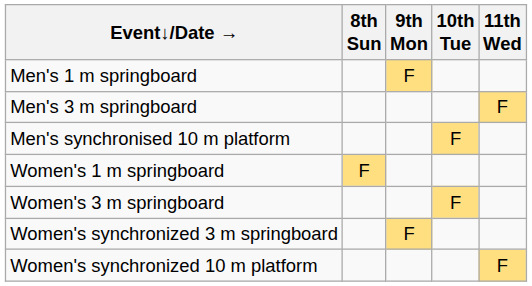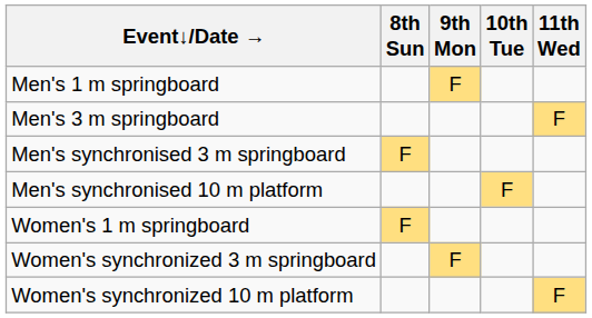+ row: Men's synchronised 3 m springboard | F
- row: Women's 3 m springboard | F
